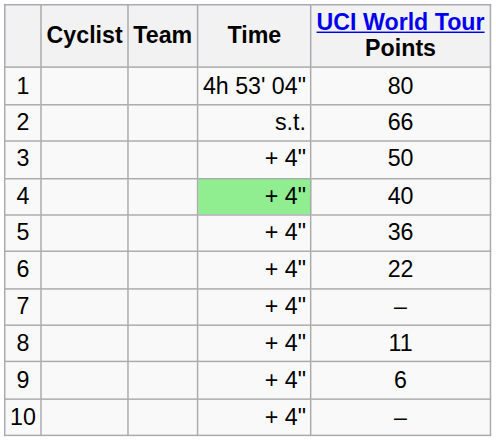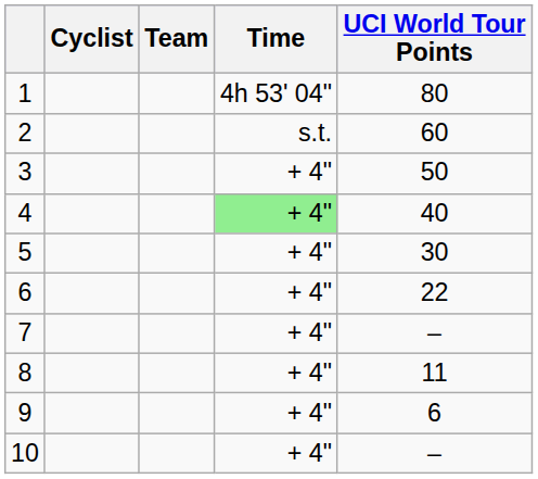2 | UCI World Tour Points: 66 -> 60
5 | UCI World Tour Points: 36 -> 30
